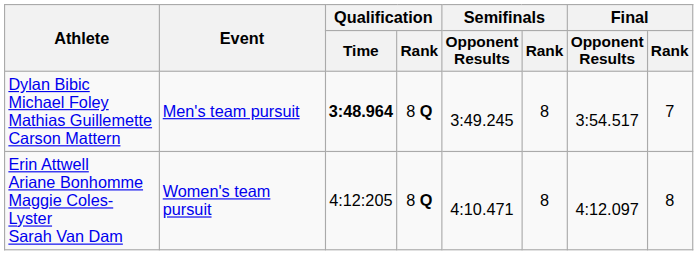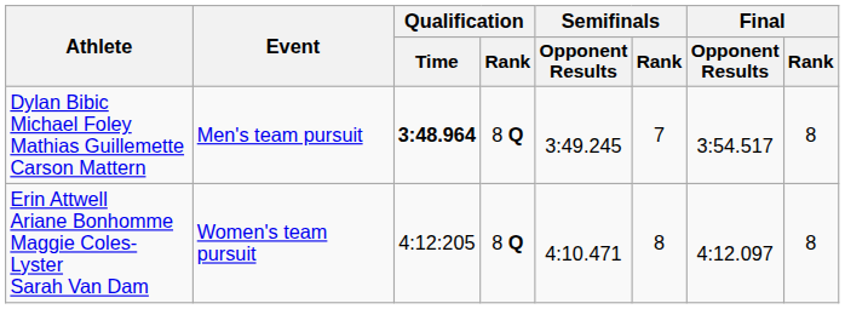Dylan Bibic Michael Foley Mathias Guillemette Carson Mattern | Semifinals / Rank: 8 -> 7
Dylan Bibic Michael Foley Mathias Guillemette Carson Mattern | Final / Rank: 7 -> 8
